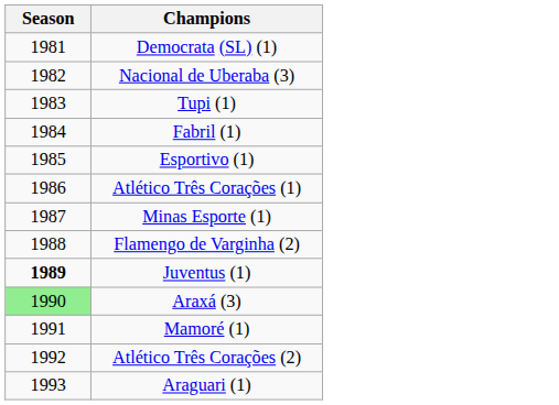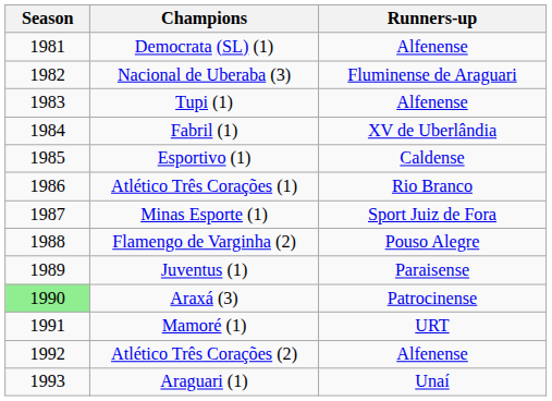+ column: Runners-up | Alfenense | Fluminense de Araguari | Alfenense | XV de Uberlândia | Caldense | Rio Branco | Sport Juiz de Fora | Pouso Alegre | Paraisense | Patrocinense | URT | Alfenense | Unaí
Juventus (1) | Season: bold -> normal
